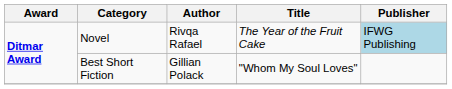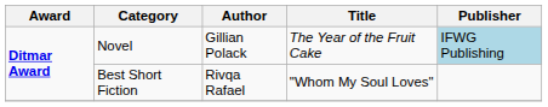Novel | Author: Rivqa Rafael -> Gillian Polack
Best Short Fiction | Author: Gillian Polack -> Rivqa Rafael
